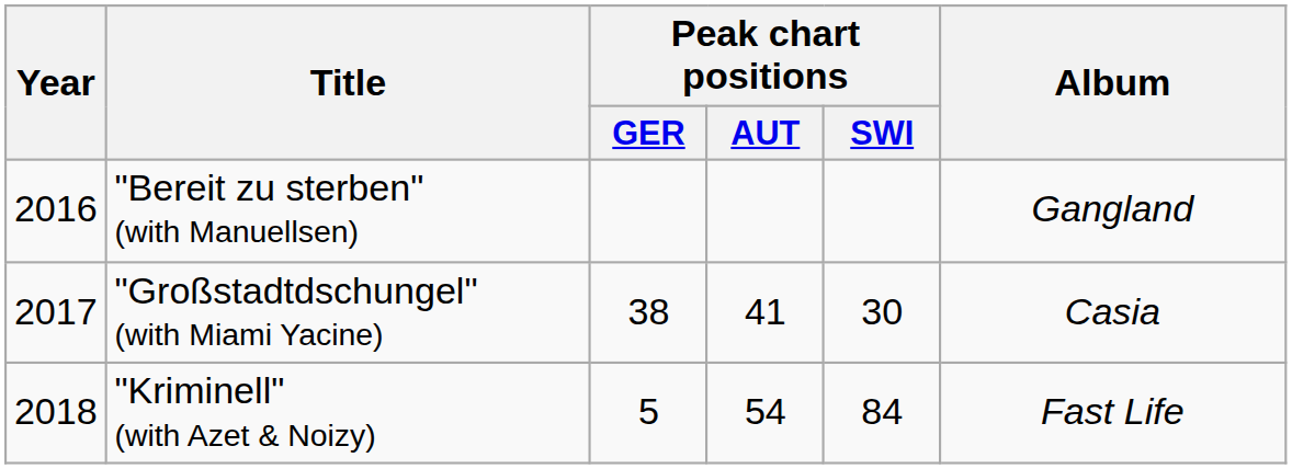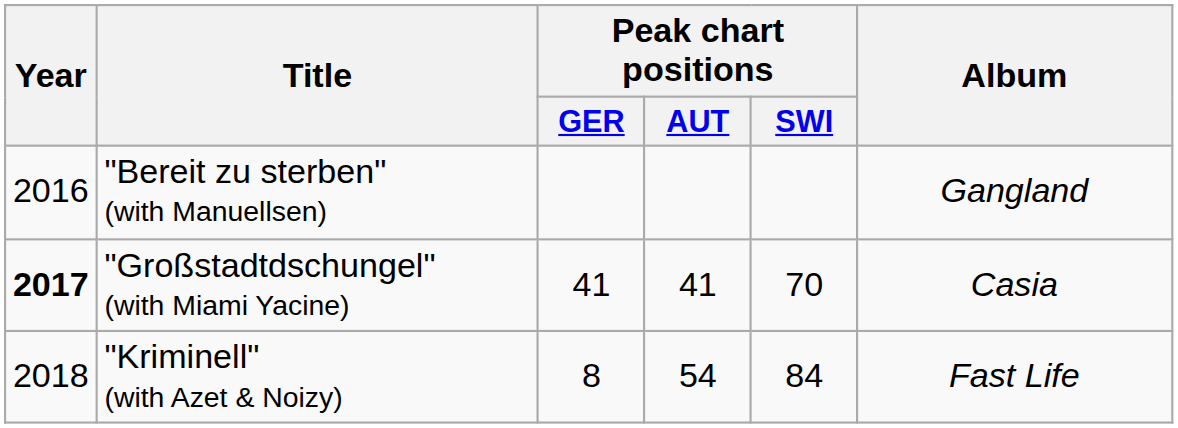"Großstadtdschungel" (with Miami Yacine) | Year: normal -> bold
"Großstadtdschungel" (with Miami Yacine) | Peak chart positions / GER: 38 -> 41
"Großstadtdschungel" (with Miami Yacine) | Peak chart positions / SWI: 30 -> 70
"Kriminell" (with Azet & Noizy) | Peak chart positions / GER: 5 -> 8
